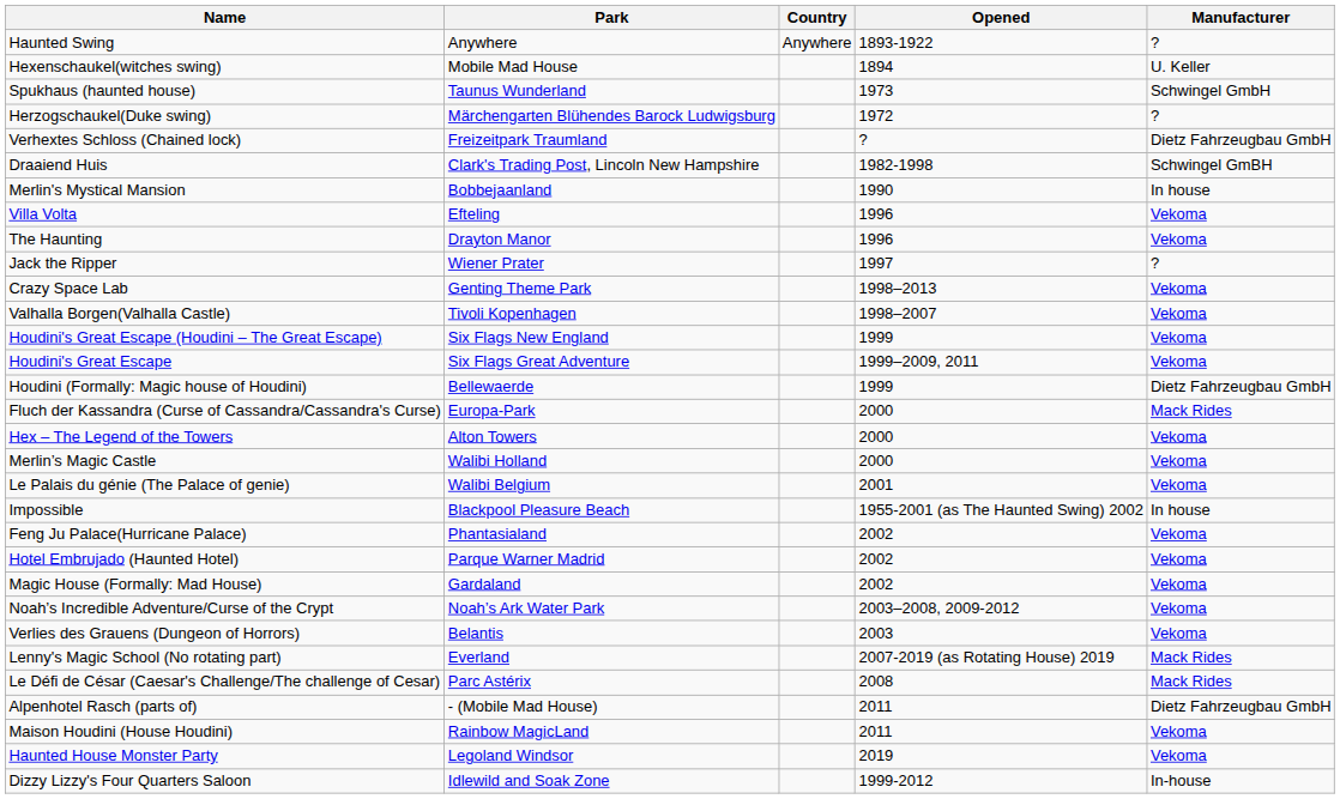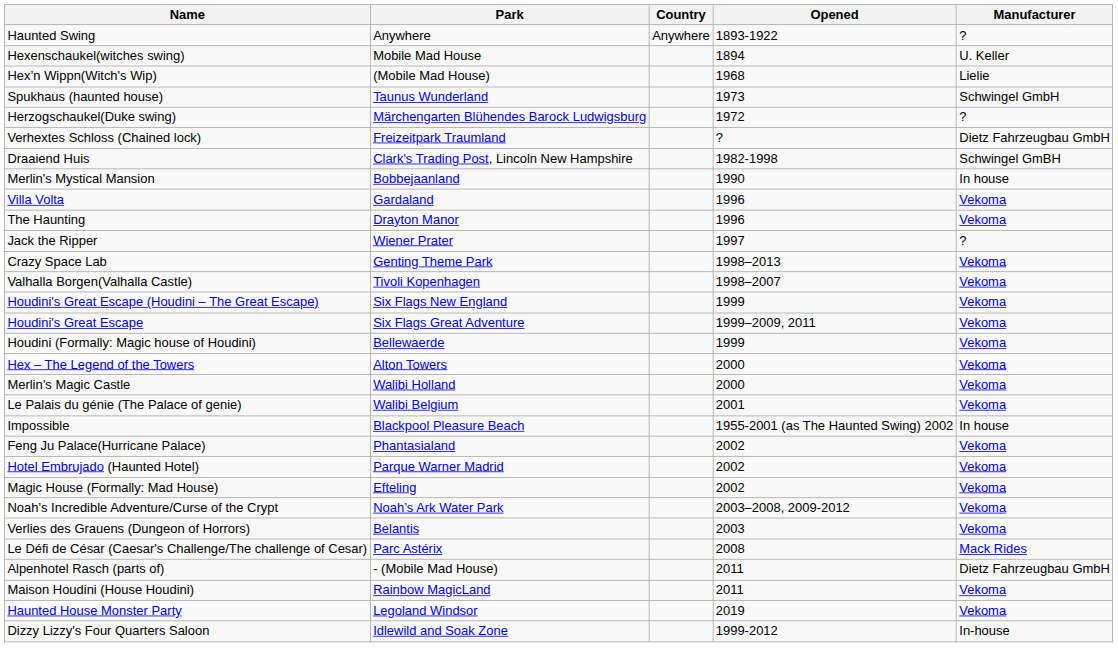+ row: Hex’n Wippn(Witch's Wip) | (Mobile Mad House) | 1968 | Lielie
Villa Volta | Park: Efteling -> Gardaland
Houdini (Formally: Magic house of Houdini) | Manufacturer: Dietz Fahrzeugbau GmbH -> Vekoma
- row: Fluch der Kassandra (Curse of Cassandra/Cassandra's Curse) | Europa-Park | 2000 | Mack Rides
Magic House (Formally: Mad House) | Park: Gardaland -> Efteling
- row: Lenny's Magic School (No rotating part) | Everland | 2007-2019 (as Rotating House) 2019 | Mack Rides
